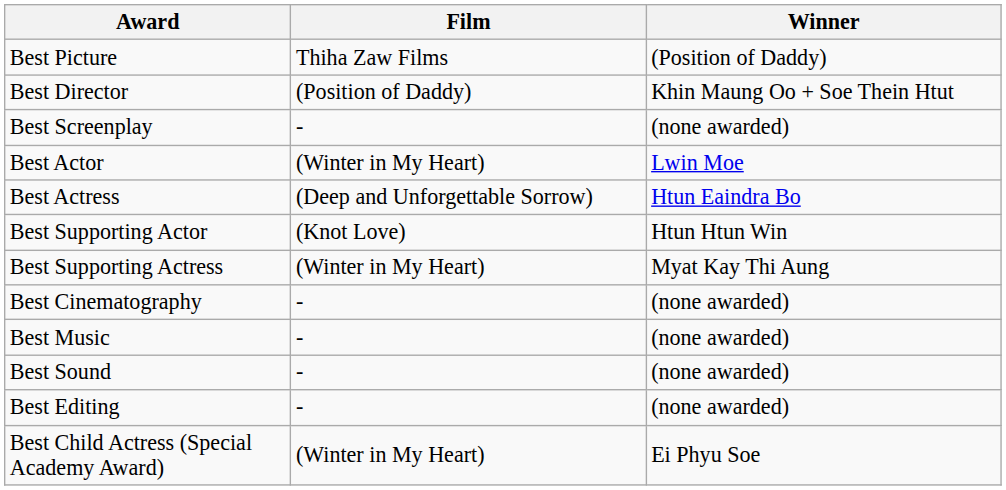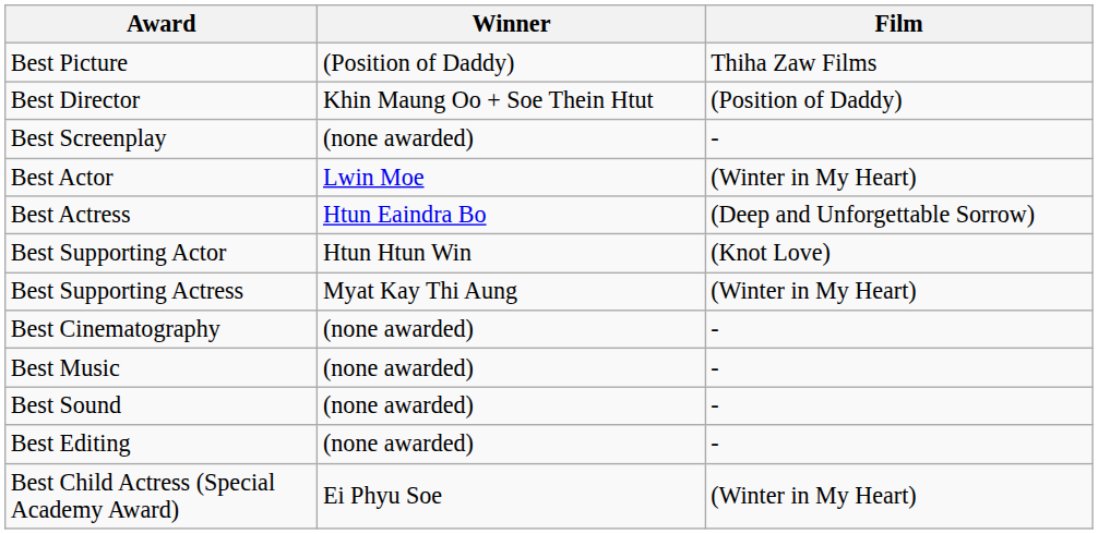columns swapped: Winner <-> Film
